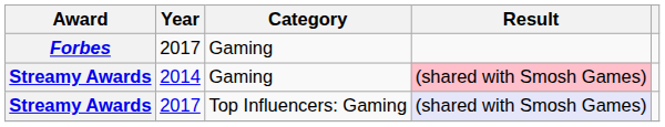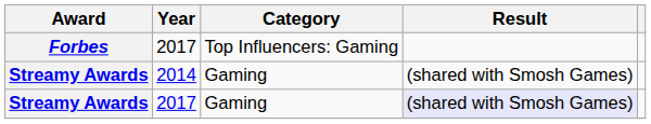Forbes | Category: Gaming -> Top Influencers: Gaming
Streamy Awards / 2014 | Result: pink background -> no background
Streamy Awards / 2017 | Category: Top Influencers: Gaming -> Gaming
